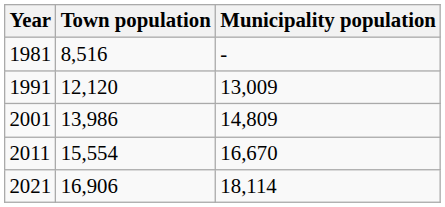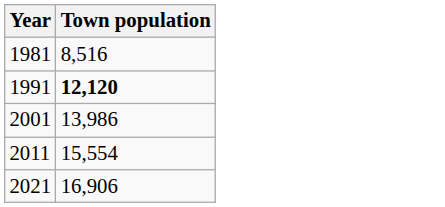- column: Municipality population | - | 13,009 | 14,809 | 16,670 | 18,114
1991 | Town population: normal -> bold
